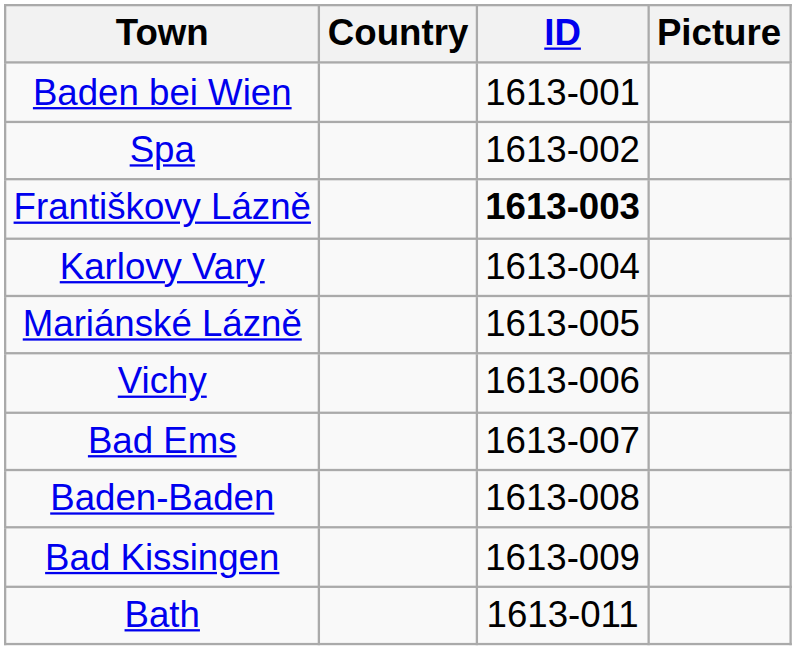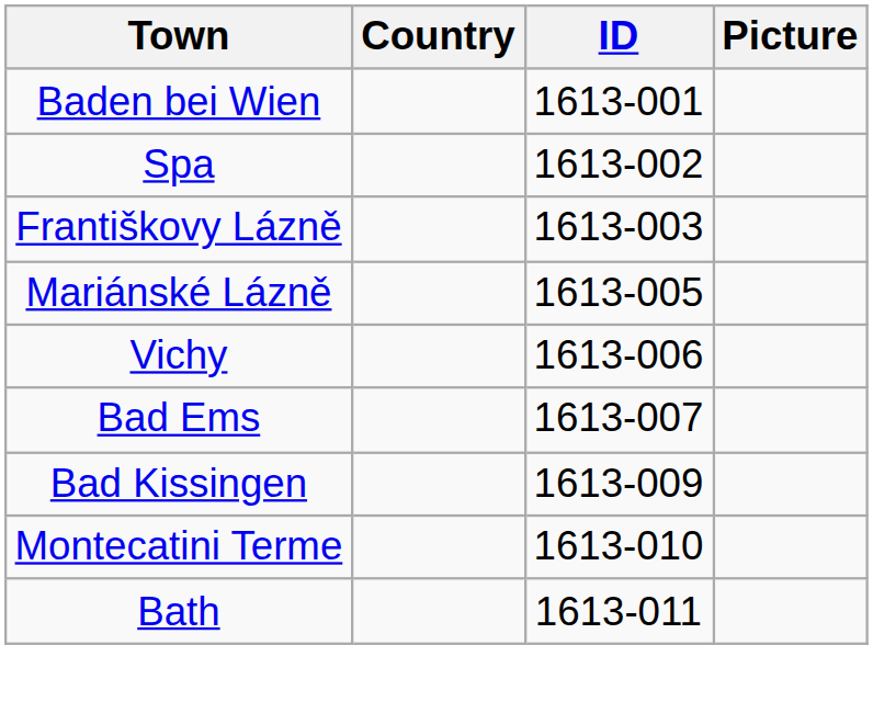Františkovy Lázně | ID: bold -> normal
- row: Karlovy Vary | 1613-004
- row: Baden-Baden | 1613-008
+ row: Montecatini Terme | 1613-010
